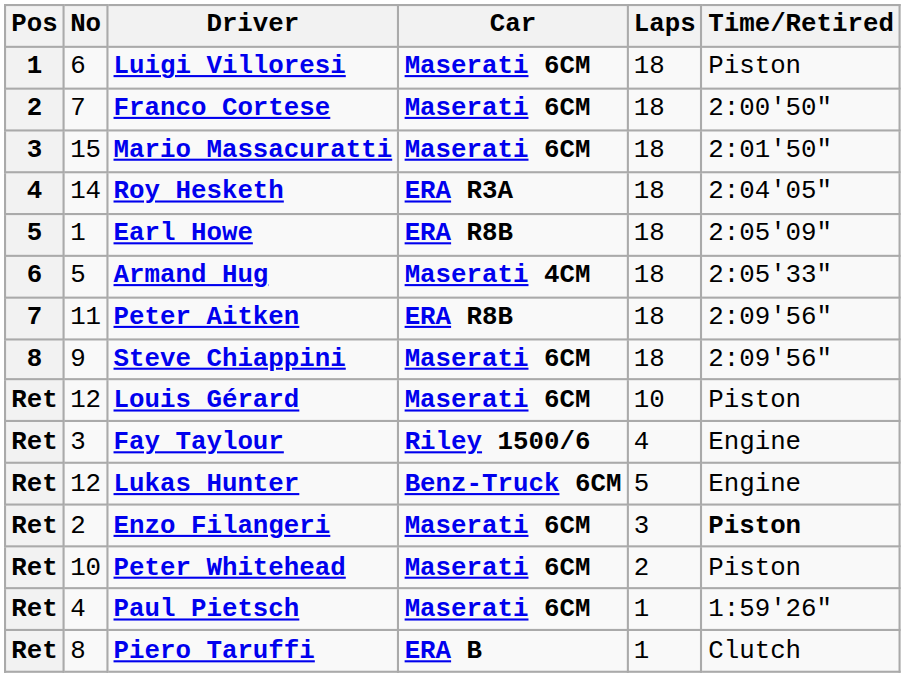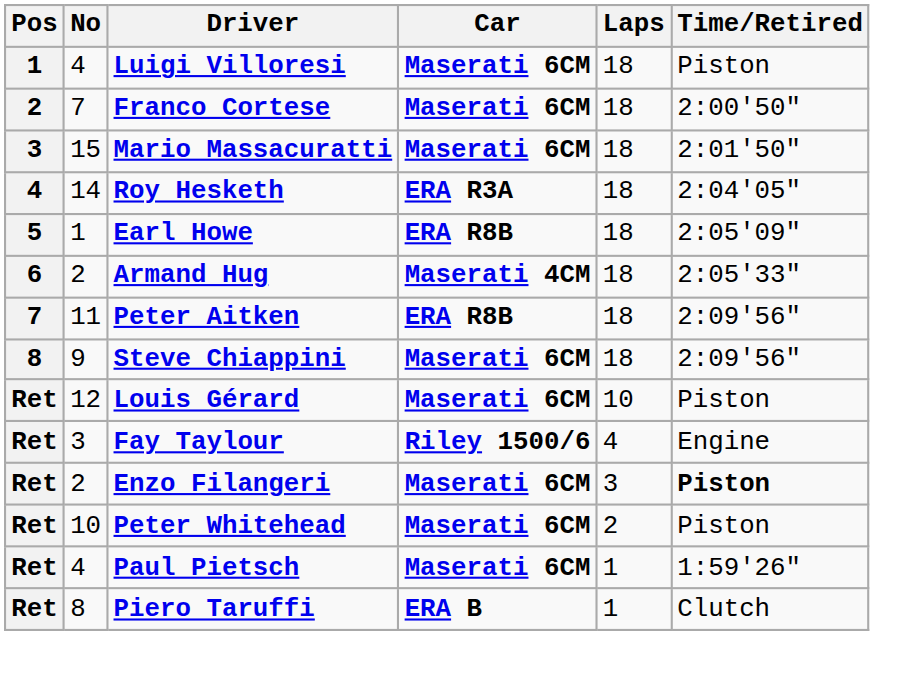Luigi Villoresi | No: 6 -> 4
Armand Hug | No: 5 -> 2
- row: Ret | 12 | Lukas Hunter | Benz-Truck 6CM | 5 | Engine
